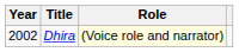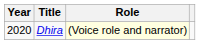Dhira | Year: 2002 -> 2020
